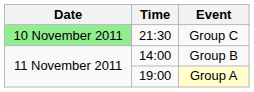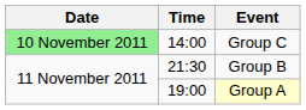Group C | Time: 21:30 -> 14:00
Group B | Time: 14:00 -> 21:30
